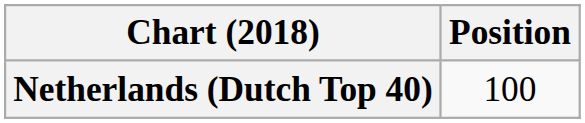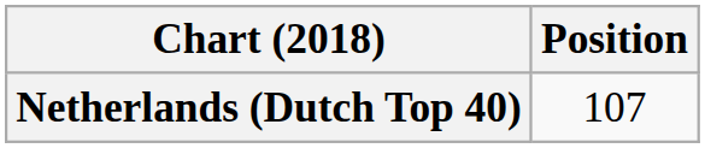Netherlands (Dutch Top 40) | Position: 100 -> 107
